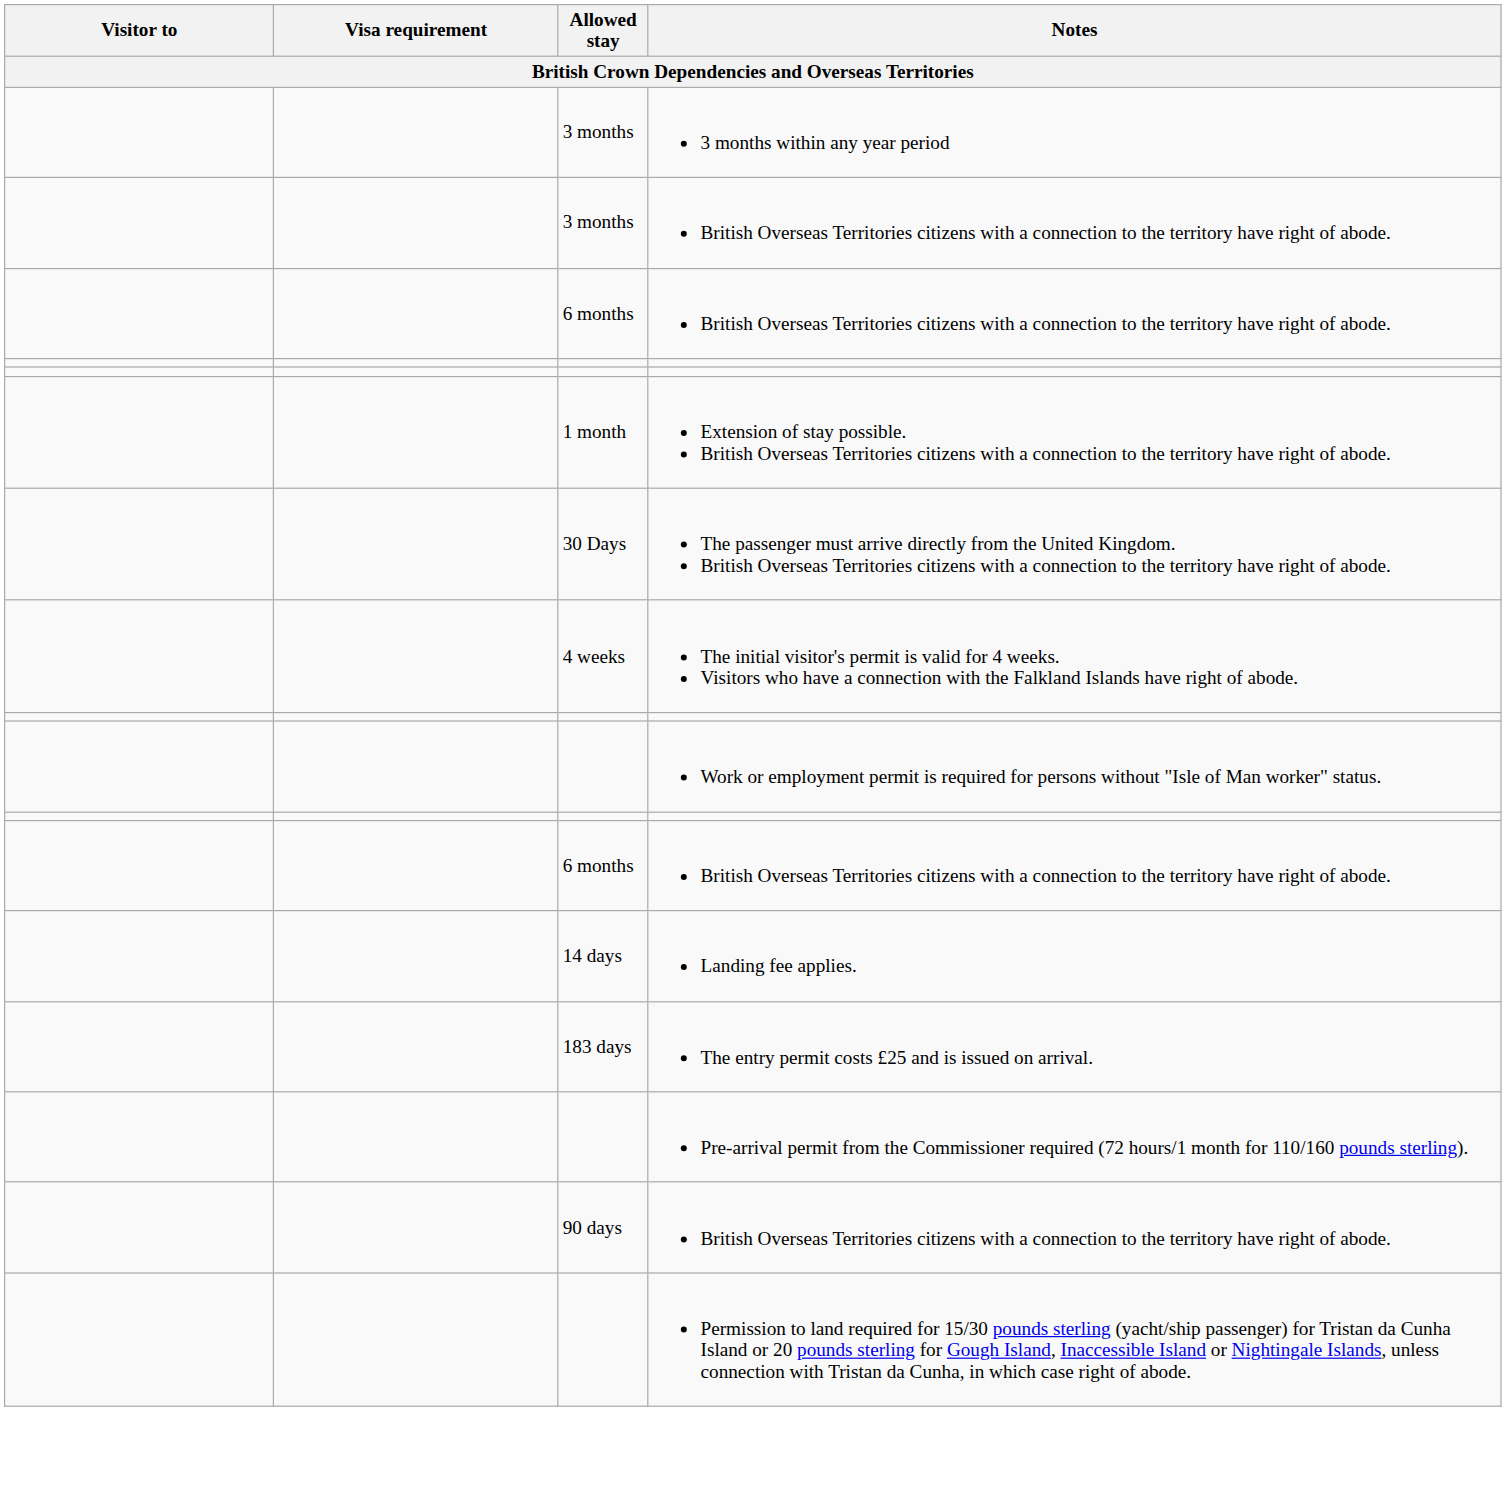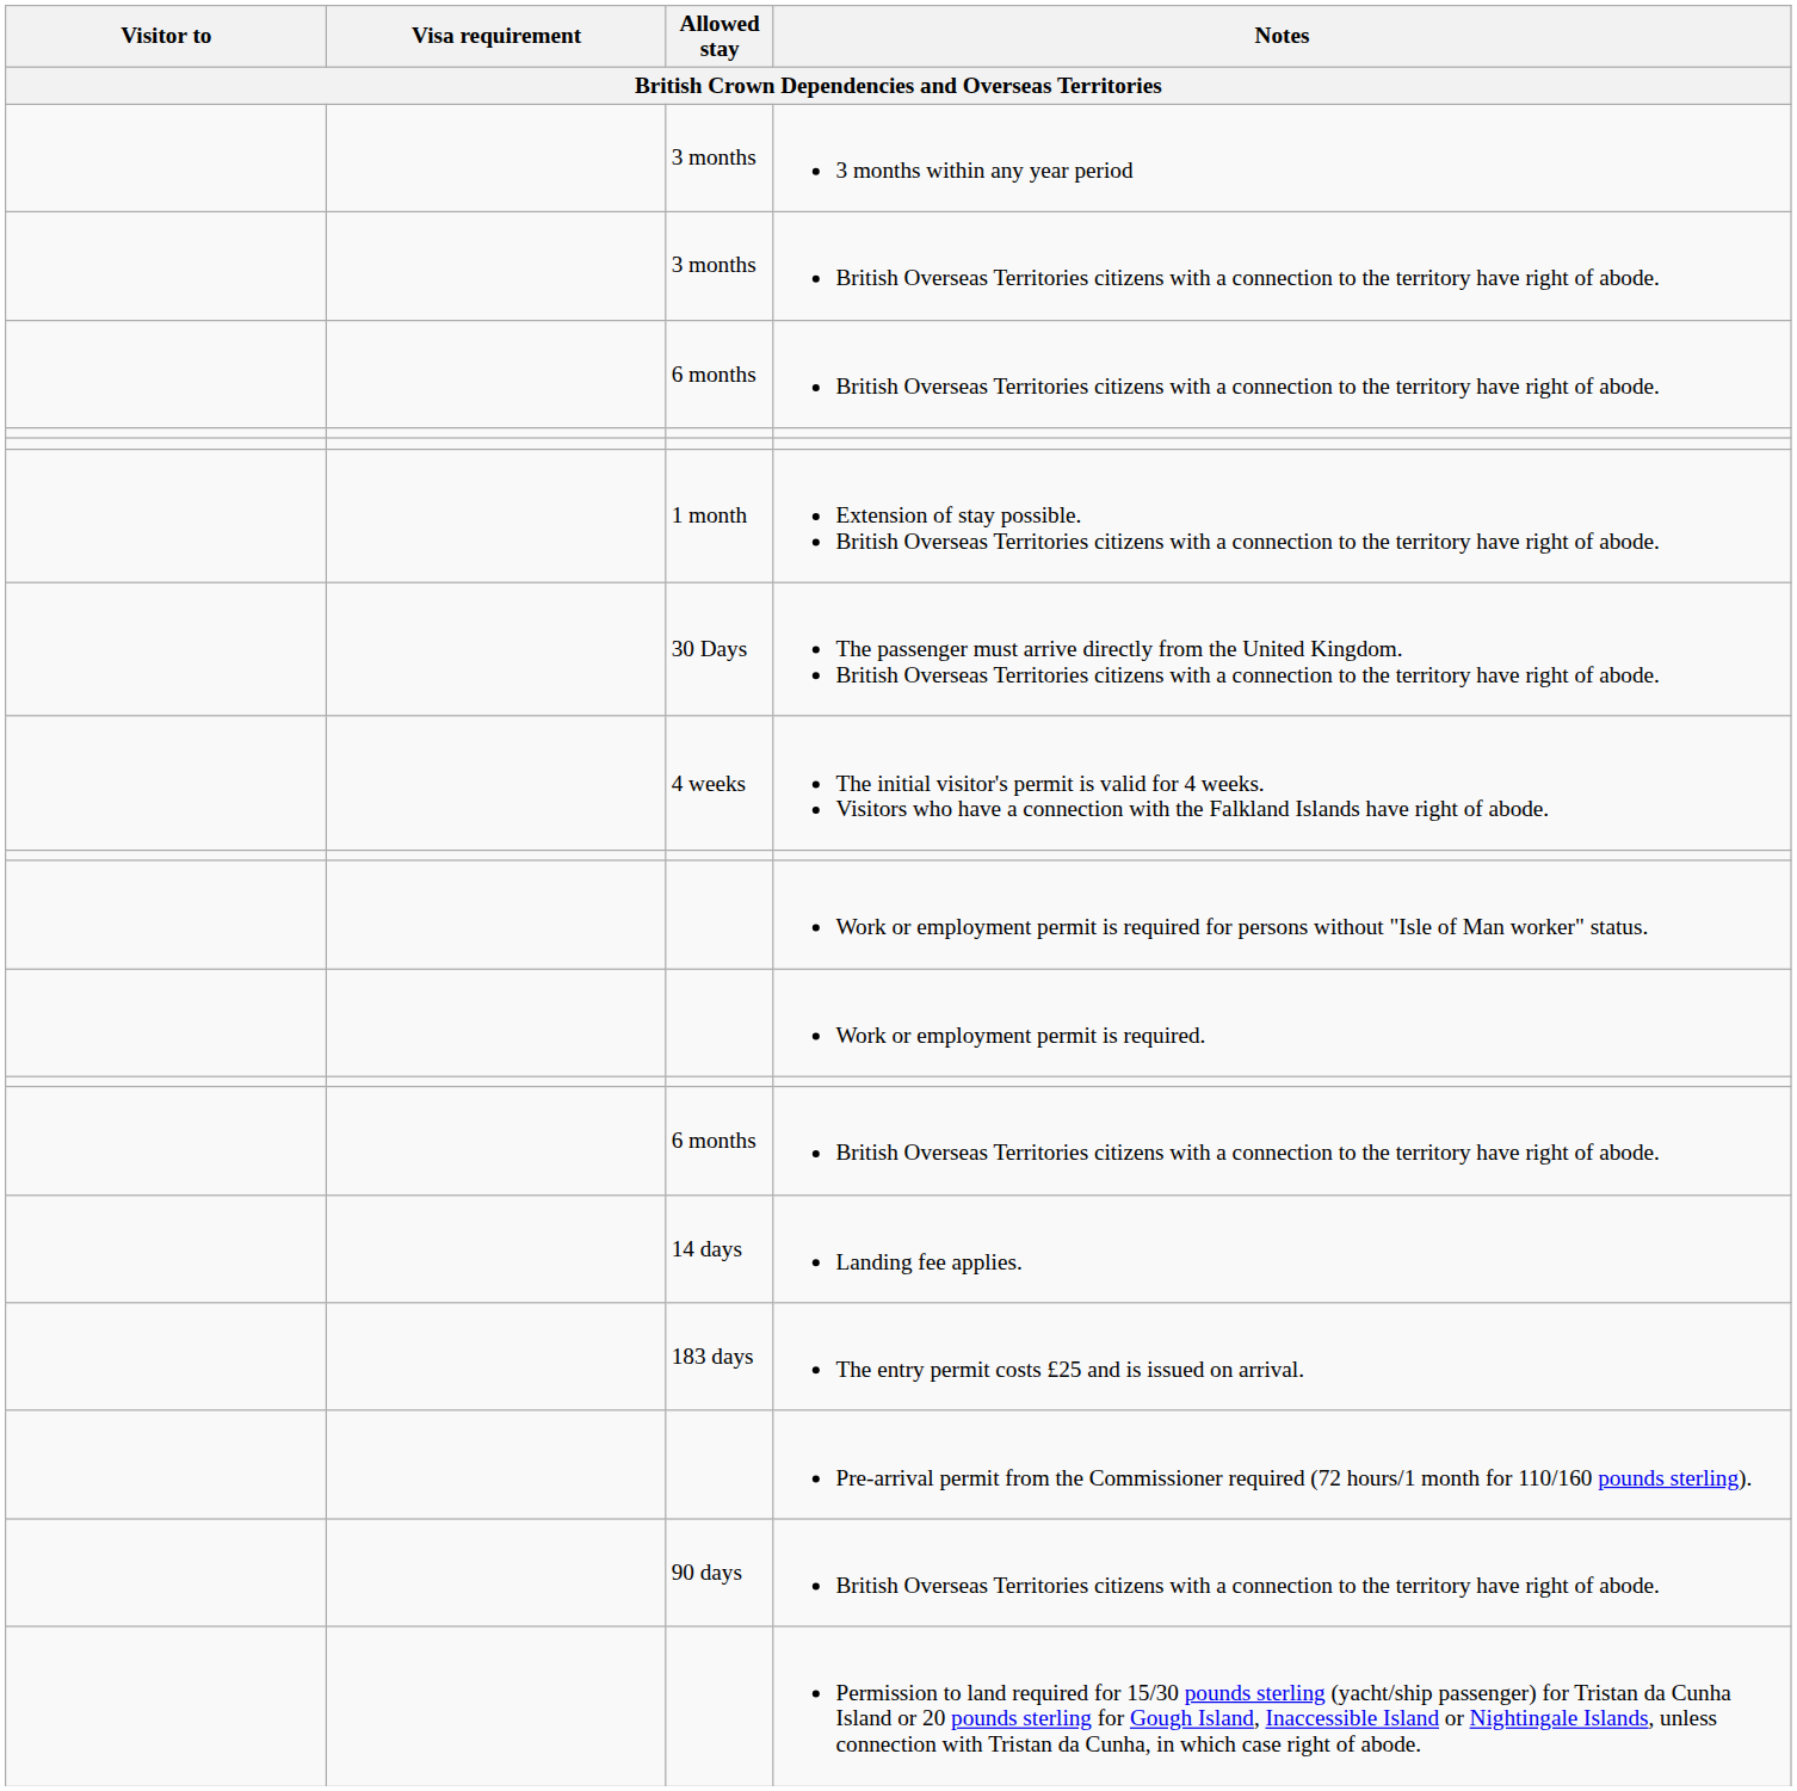+ row: Work or employment permit is required.
